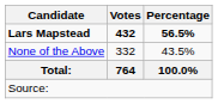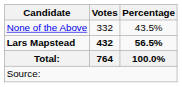rows swapped: Lars Mapstead <-> None of the Above
